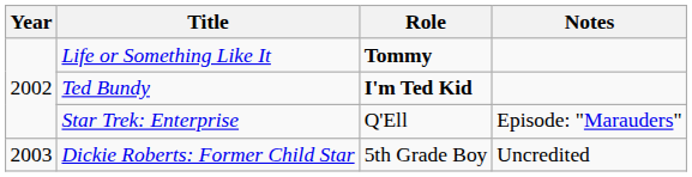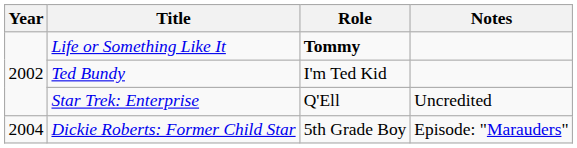Ted Bundy | Role: bold -> normal
Star Trek: Enterprise | Notes: Episode: "Marauders" -> Uncredited
Dickie Roberts: Former Child Star | Year: 2003 -> 2004
Dickie Roberts: Former Child Star | Notes: Uncredited -> Episode: "Marauders"
